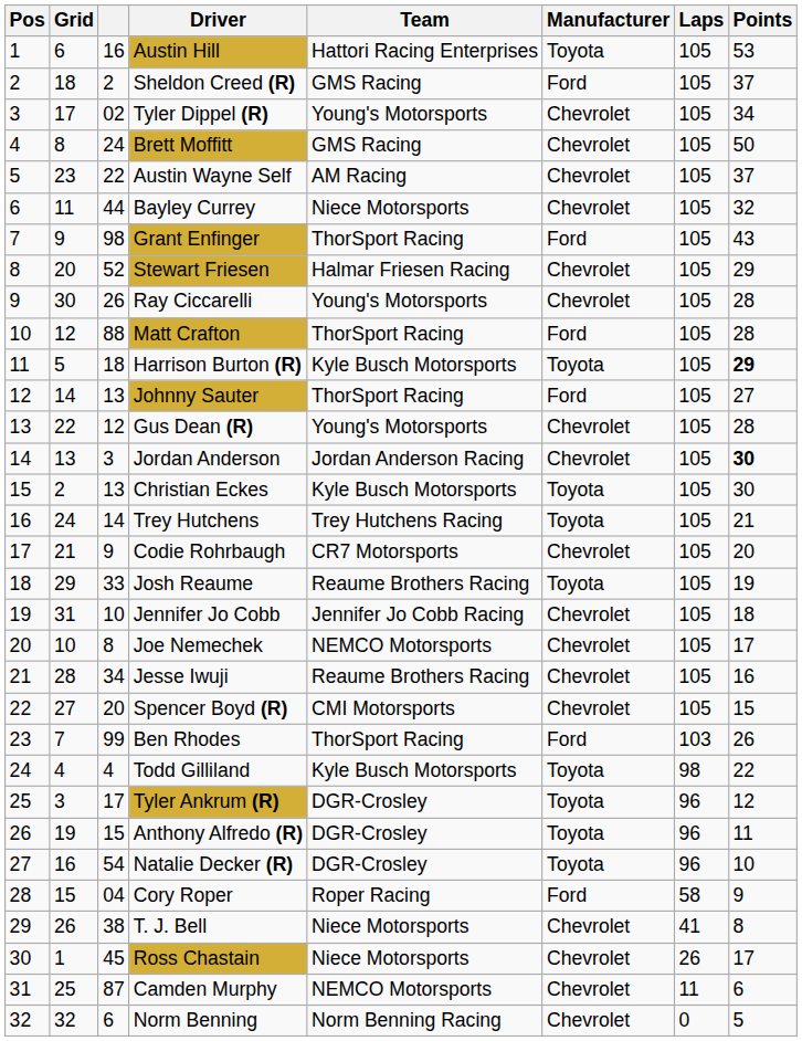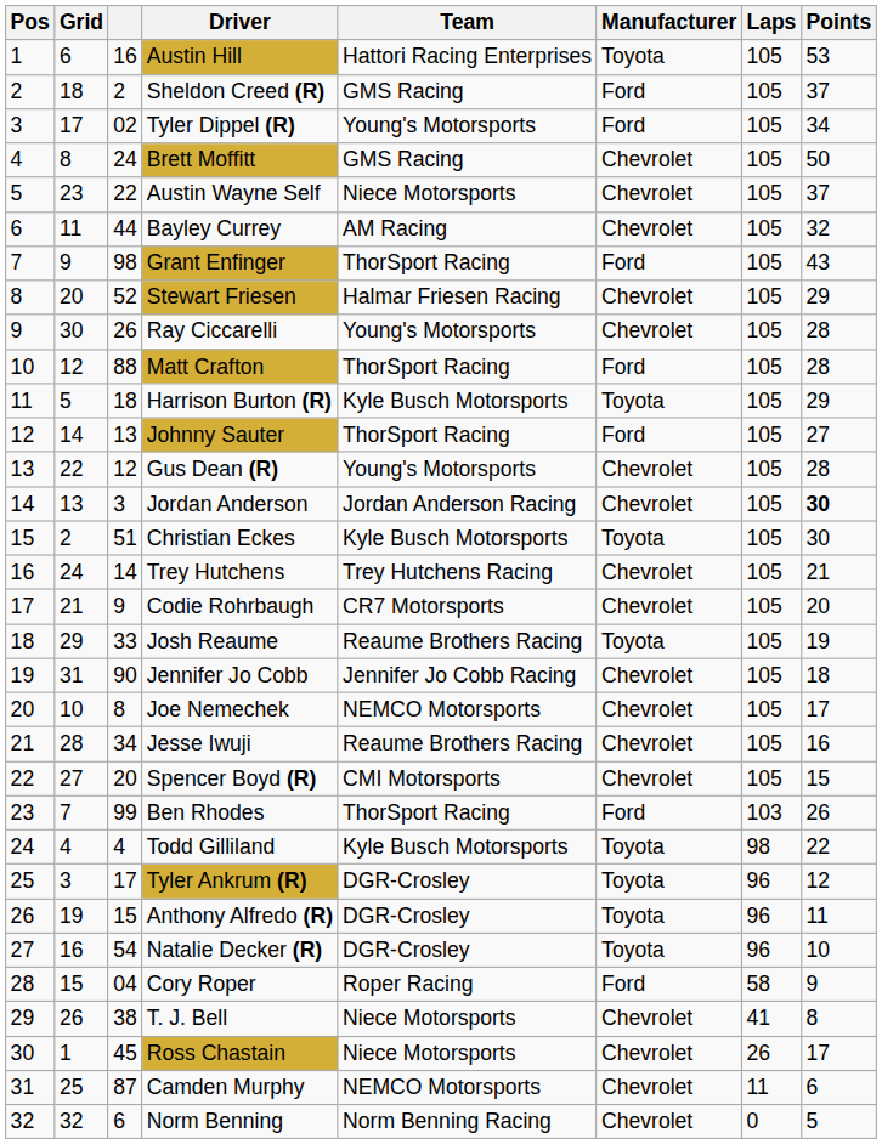Tyler Dippel (R) | Manufacturer: Chevrolet -> Ford
Austin Wayne Self | Team: AM Racing -> Niece Motorsports
Bayley Currey | Team: Niece Motorsports -> AM Racing
Harrison Burton (R) | Points: bold -> normal
Christian Eckes | column 3: 13 -> 51
Trey Hutchens | Manufacturer: Toyota -> Chevrolet
Jennifer Jo Cobb | column 3: 10 -> 90
